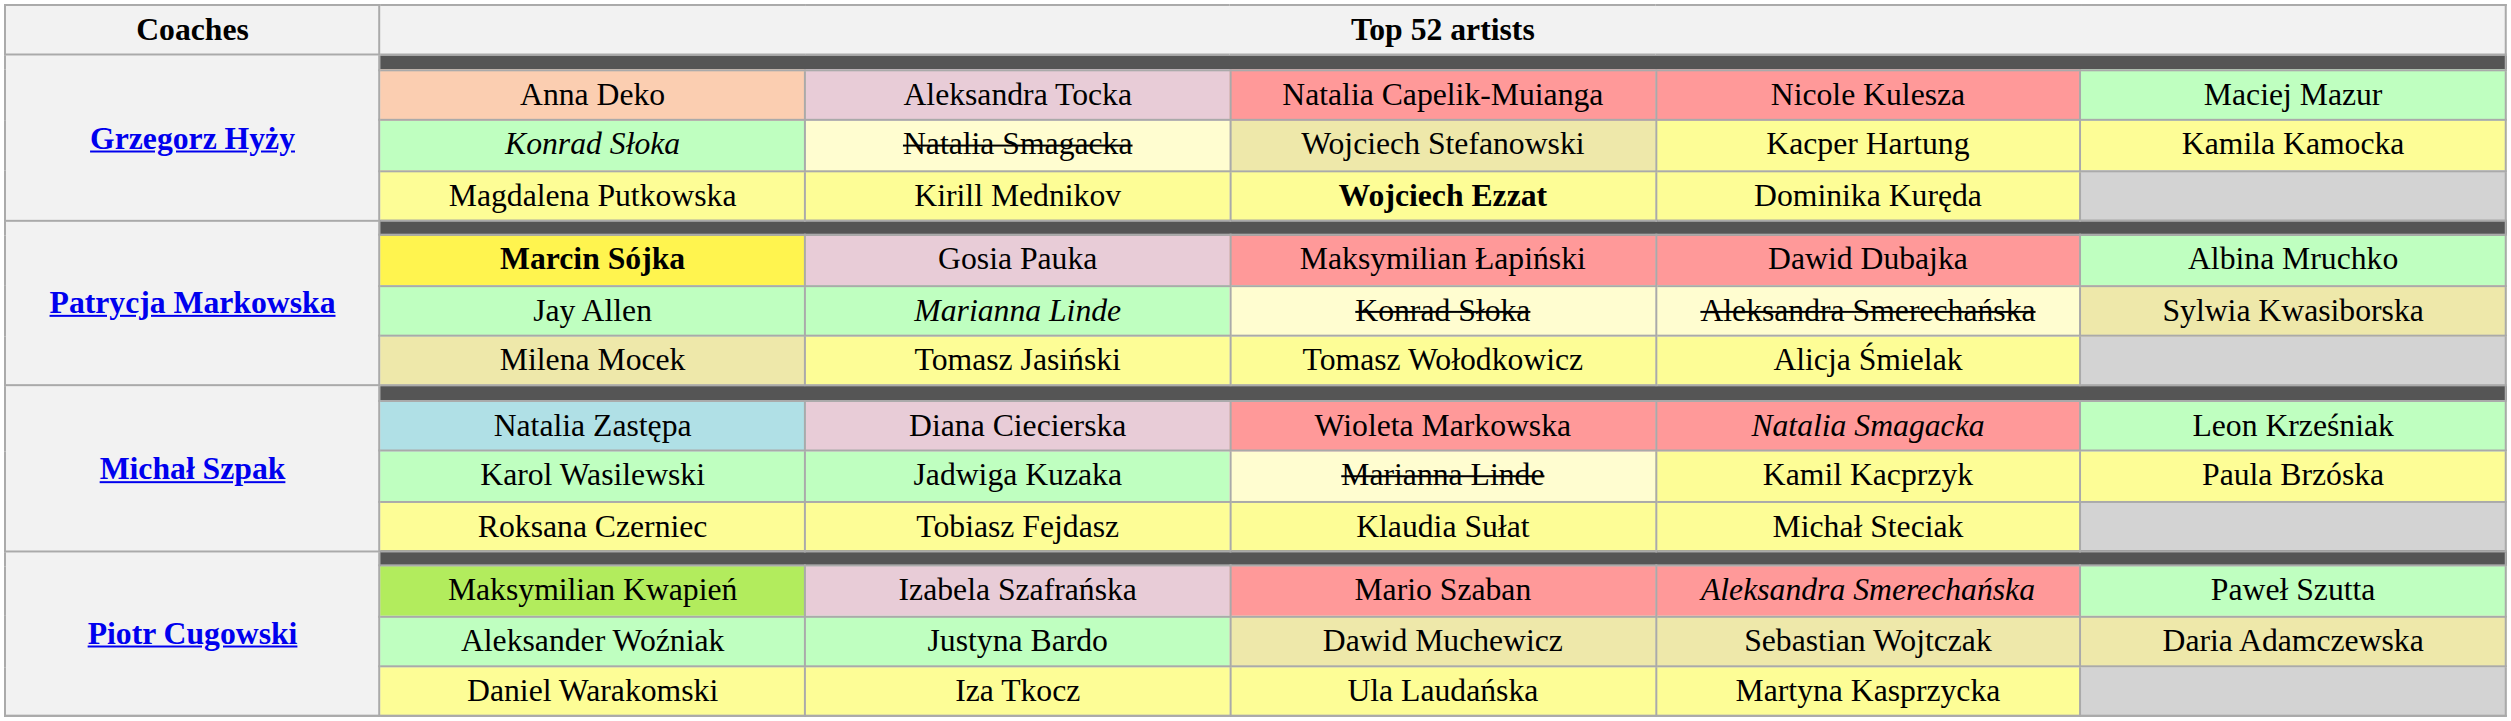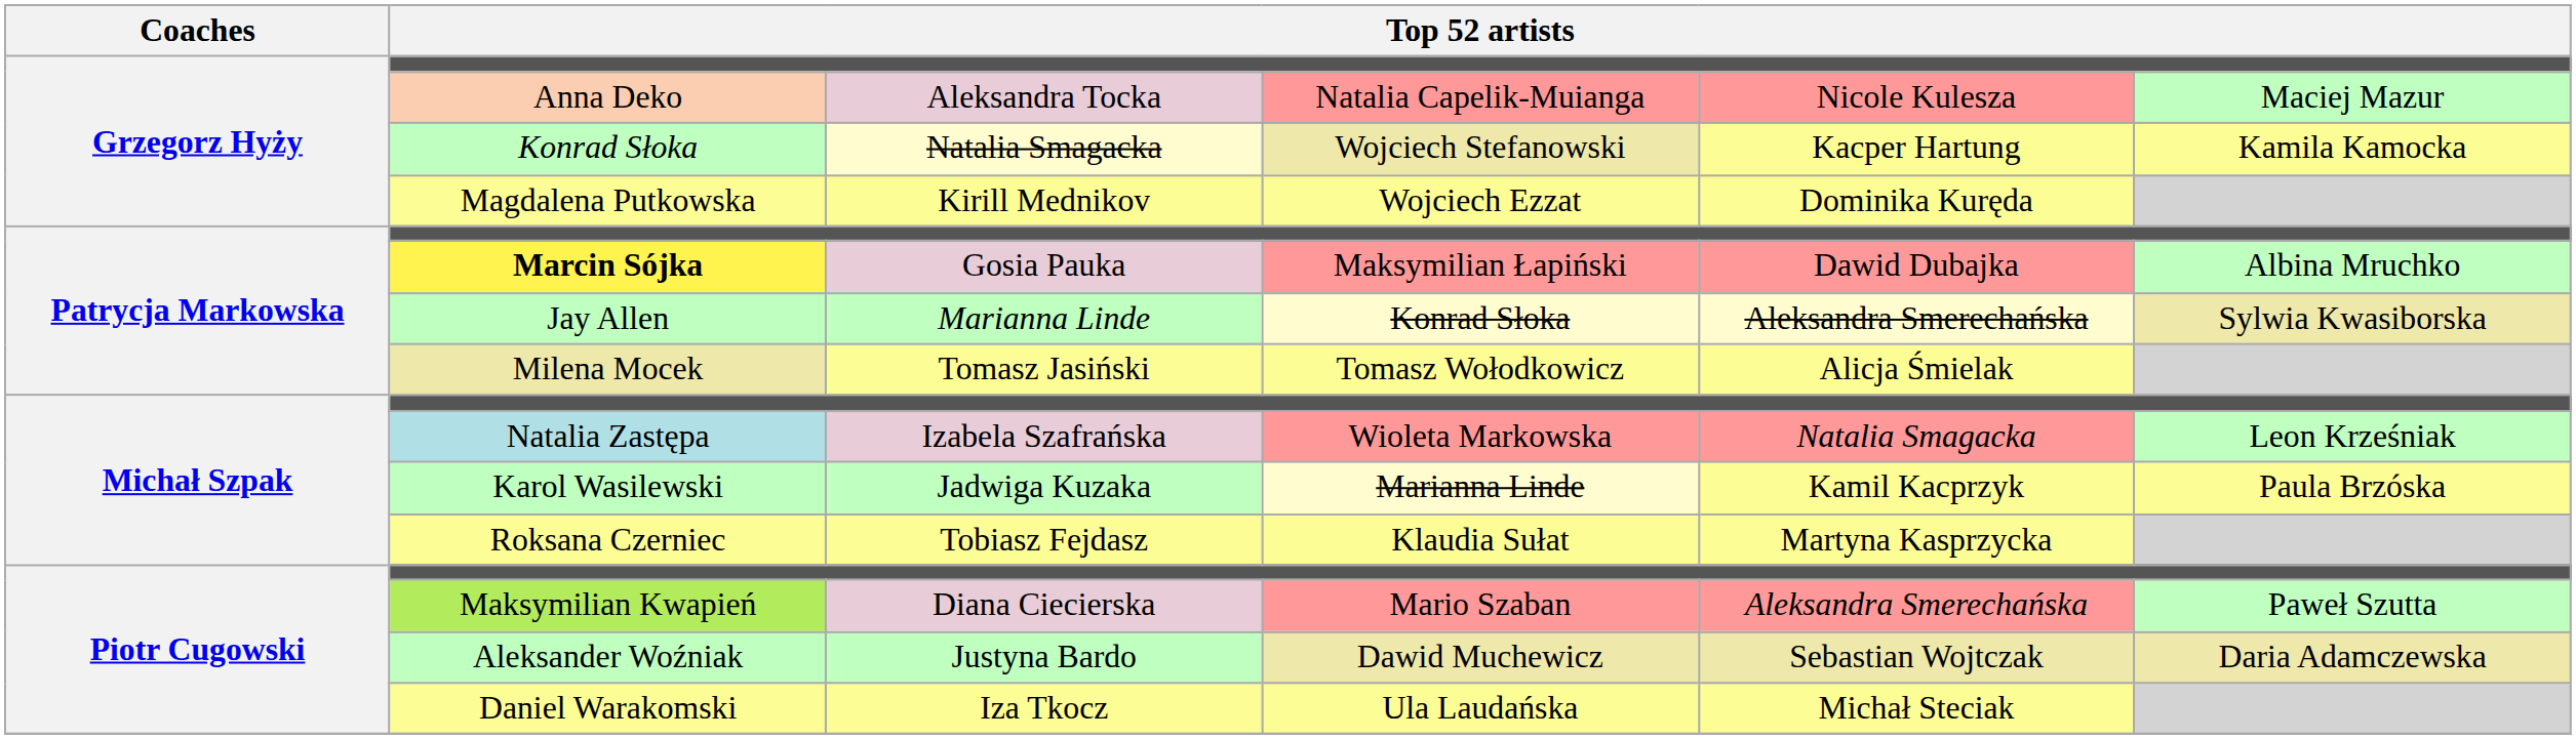Magdalena Putkowska | column 4: bold -> normal
Natalia Zastępa | column 3: Diana Ciecierska -> Izabela Szafrańska
Roksana Czerniec | column 5: Michał Steciak -> Martyna Kasprzycka
Maksymilian Kwapień | column 3: Izabela Szafrańska -> Diana Ciecierska
Daniel Warakomski | column 5: Martyna Kasprzycka -> Michał Steciak
